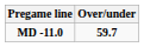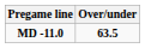MD -11.0 | Over/under: 59.7 -> 63.5
